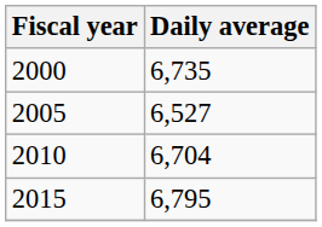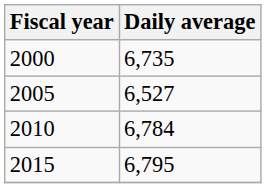2010 | Daily average: 6,704 -> 6,784
